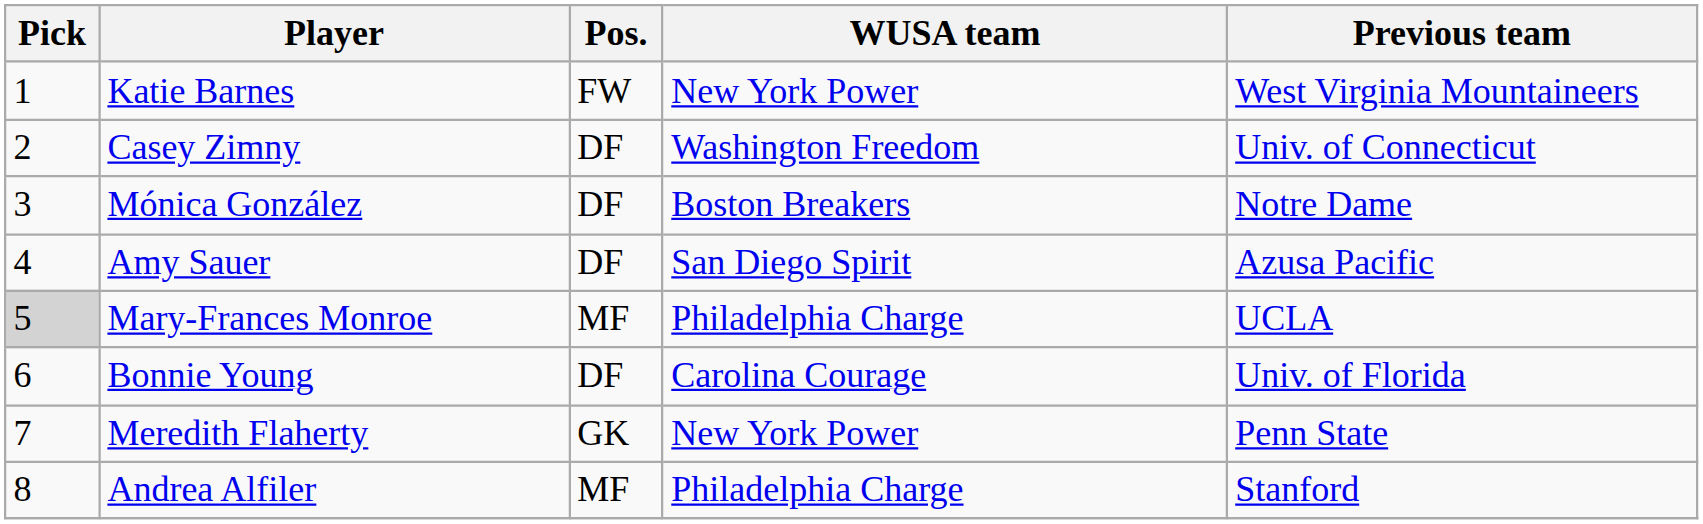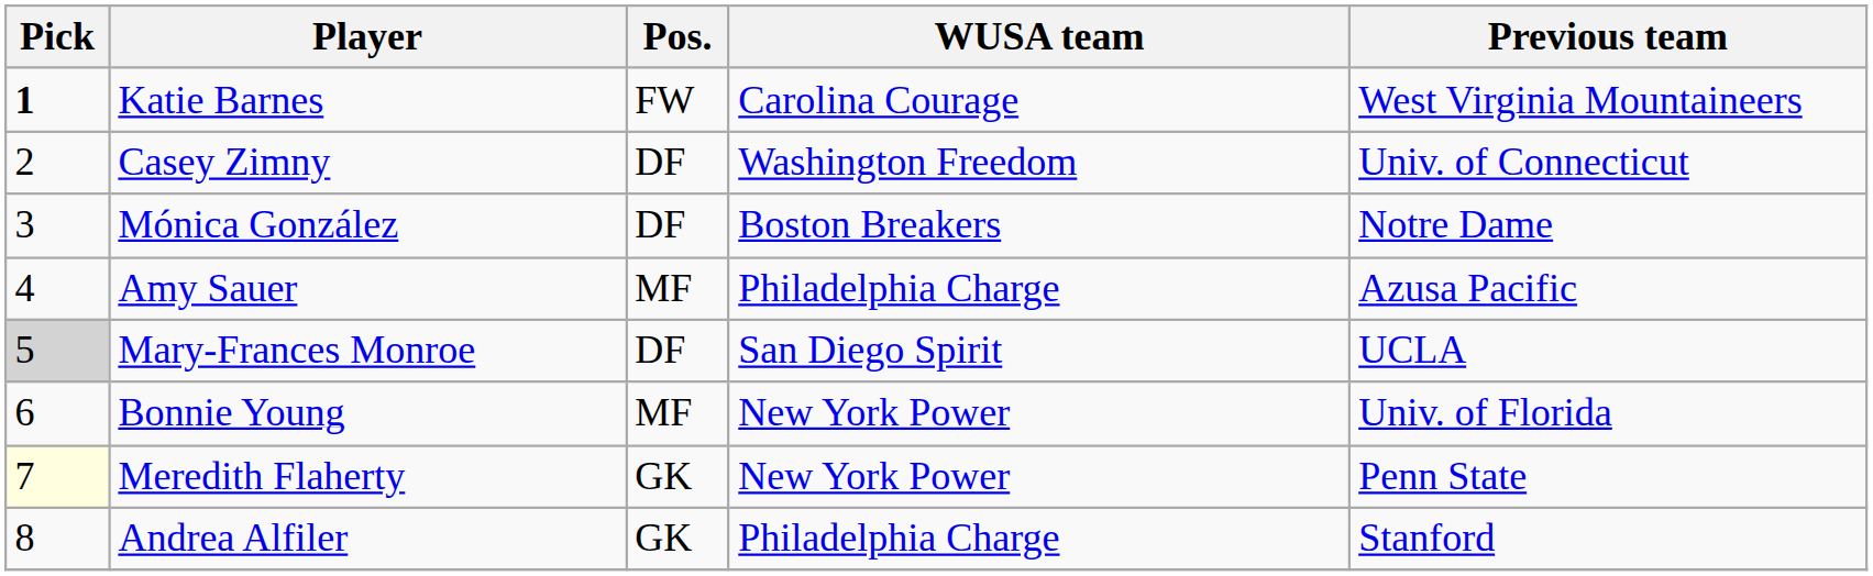Katie Barnes | Pick: normal -> bold
Katie Barnes | WUSA team: New York Power -> Carolina Courage
Amy Sauer | Pos.: DF -> MF
Amy Sauer | WUSA team: San Diego Spirit -> Philadelphia Charge
Mary-Frances Monroe | Pos.: MF -> DF
Mary-Frances Monroe | WUSA team: Philadelphia Charge -> San Diego Spirit
Bonnie Young | Pos.: DF -> MF
Bonnie Young | WUSA team: Carolina Courage -> New York Power
Meredith Flaherty | Pick: no background -> lightyellow background
Andrea Alfiler | Pos.: MF -> GK
